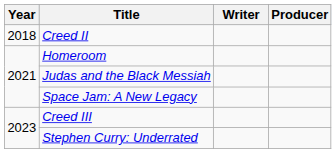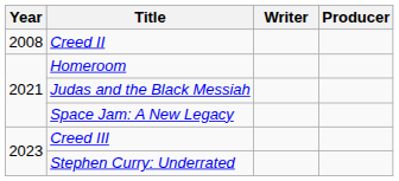Creed II | Year: 2018 -> 2008
